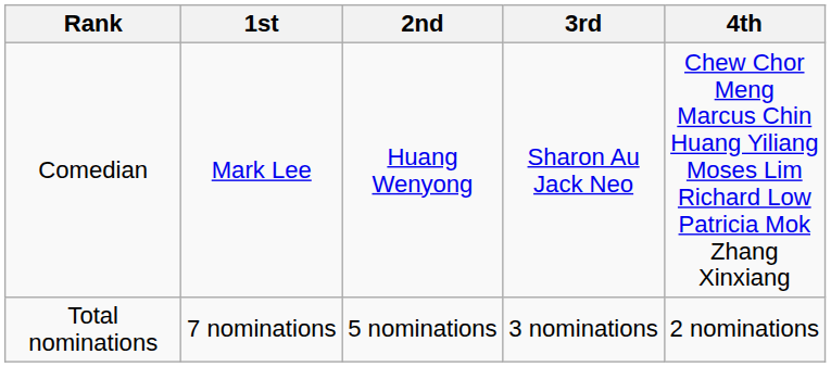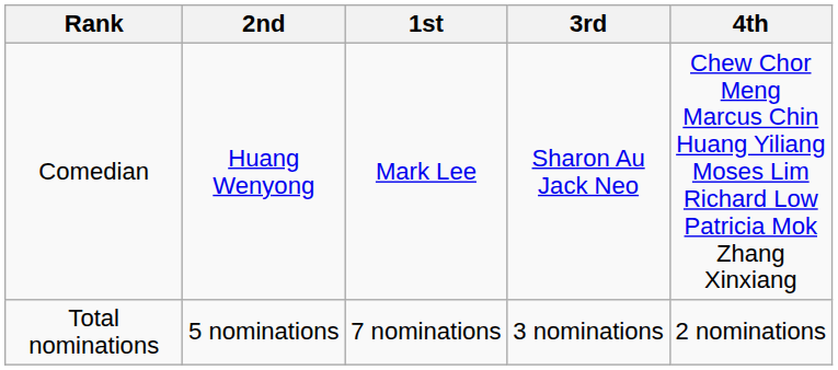columns swapped: 1st <-> 2nd
